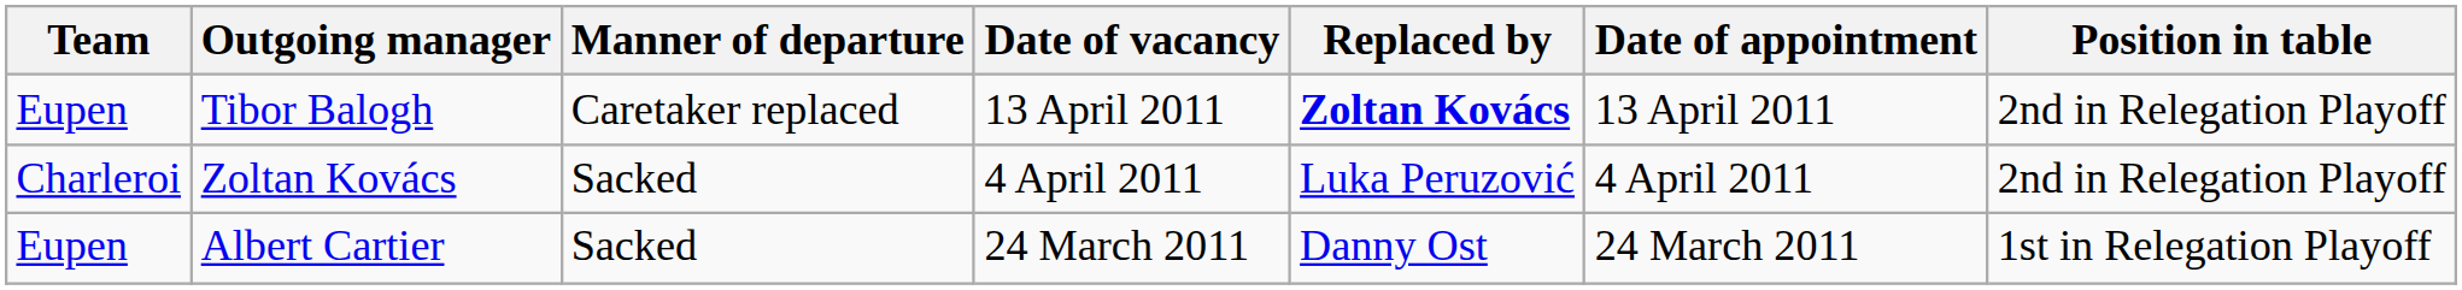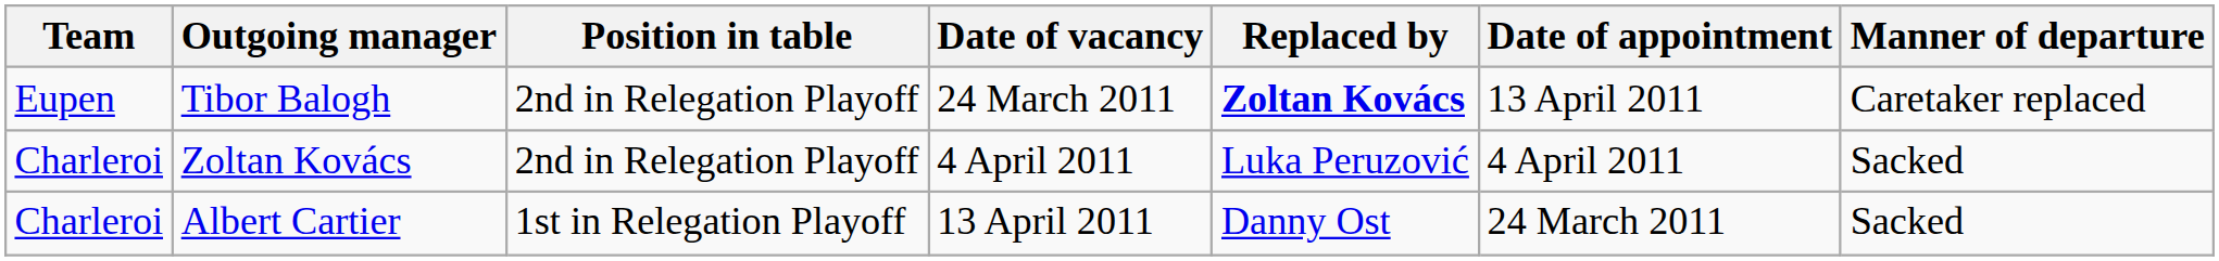columns swapped: Manner of departure <-> Position in table
Tibor Balogh | Date of vacancy: 13 April 2011 -> 24 March 2011
Albert Cartier | Team: Eupen -> Charleroi
Albert Cartier | Date of vacancy: 24 March 2011 -> 13 April 2011
